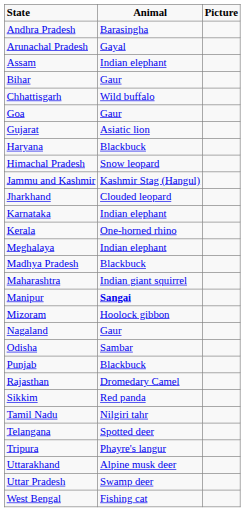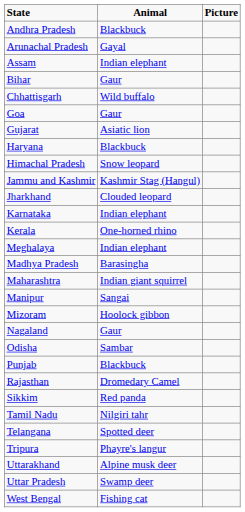Andhra Pradesh | Animal: Barasingha -> Blackbuck
Madhya Pradesh | Animal: Blackbuck -> Barasingha
Manipur | Animal: bold -> normal
